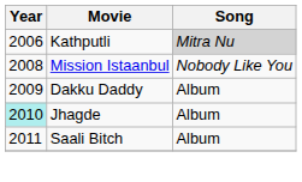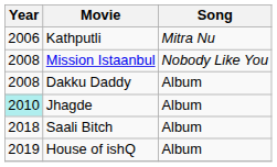Kathputli | Song: lightgrey background -> no background
Dakku Daddy | Year: 2009 -> 2008
Saali Bitch | Year: 2011 -> 2018
+ row: 2019 | House of ishQ | Album
